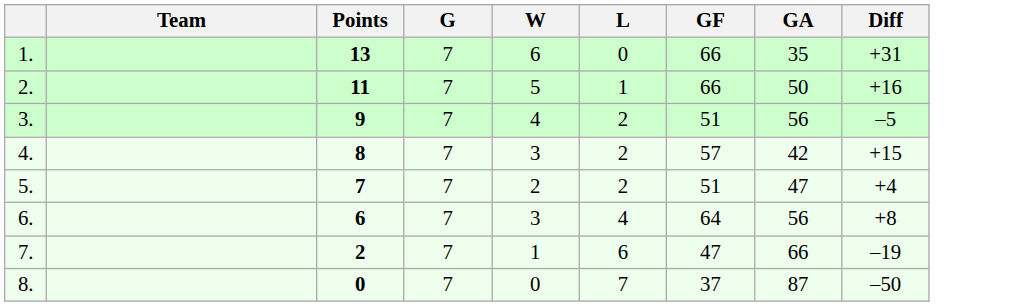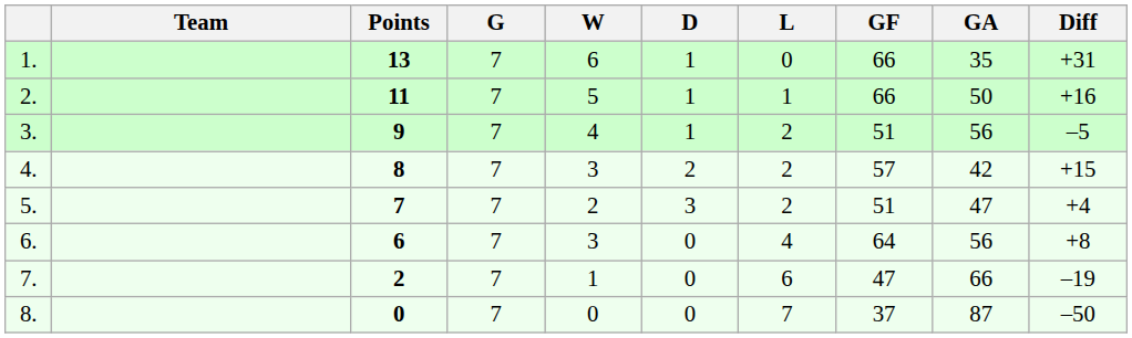+ column: D | 1 | 1 | 1 | 2 | 3 | 0 | 0 | 0
